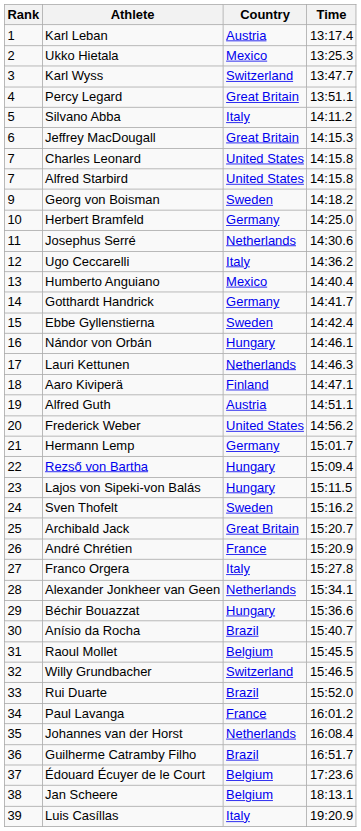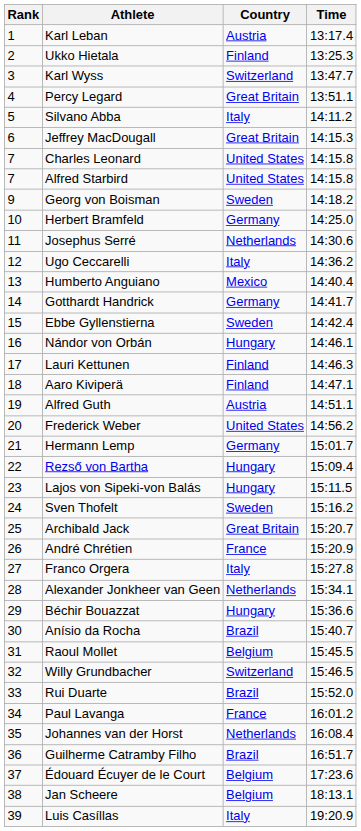Ukko Hietala | Country: Mexico -> Finland
Lauri Kettunen | Country: Netherlands -> Finland
